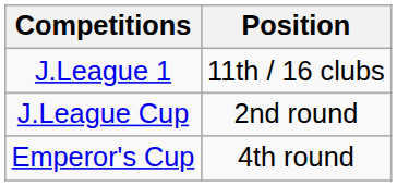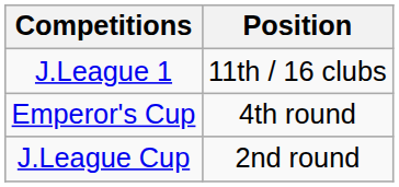rows swapped: Emperor's Cup <-> J.League Cup
